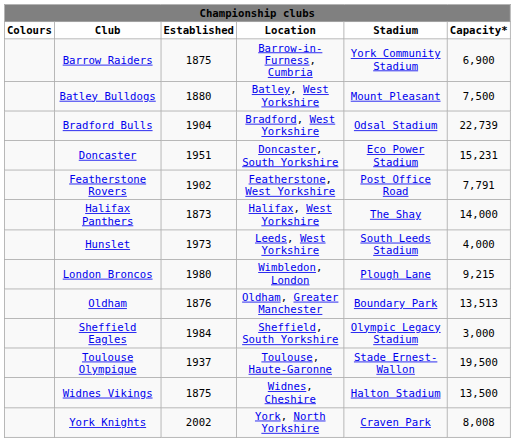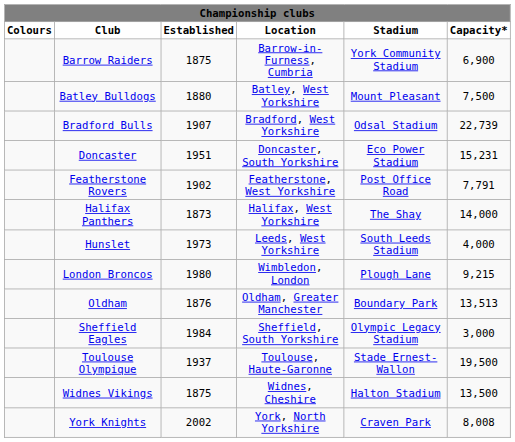Bradford Bulls | column 3: 1904 -> 1907
